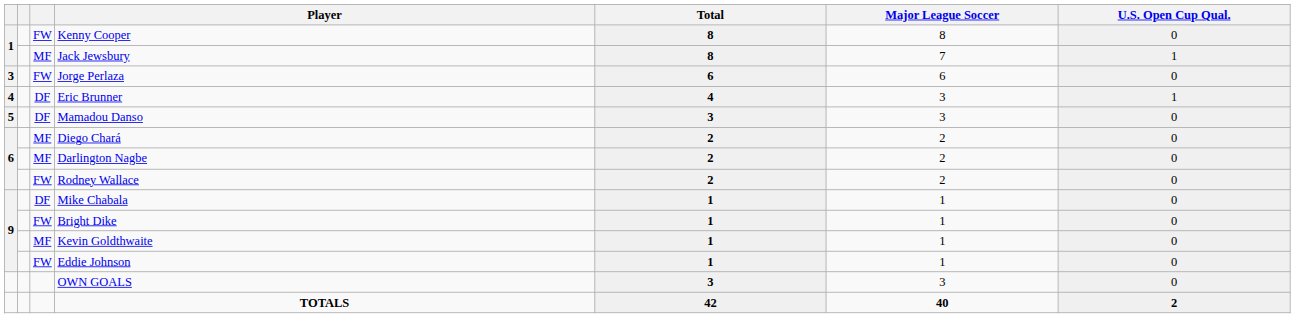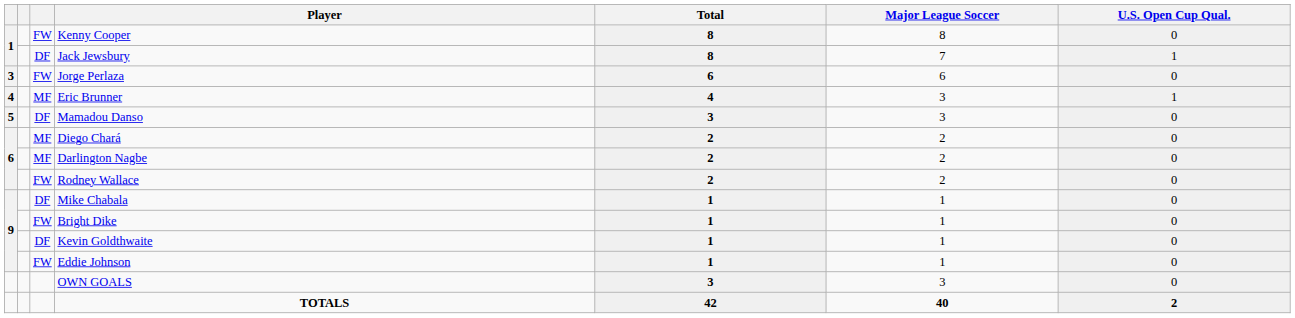Jack Jewsbury | column 3: MF -> DF
Eric Brunner | column 3: DF -> MF
Kevin Goldthwaite | column 3: MF -> DF
